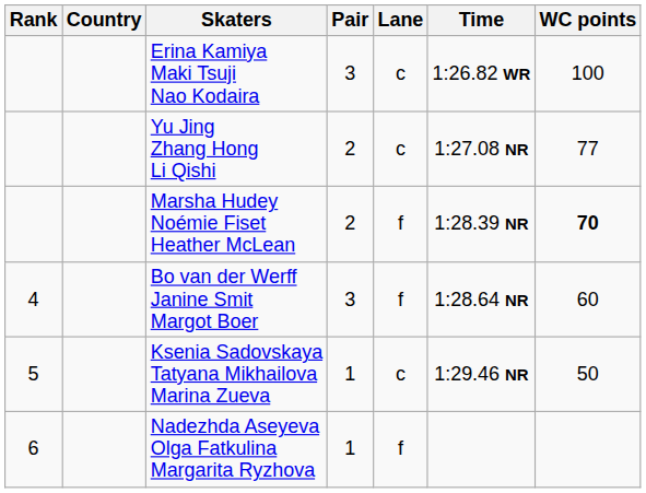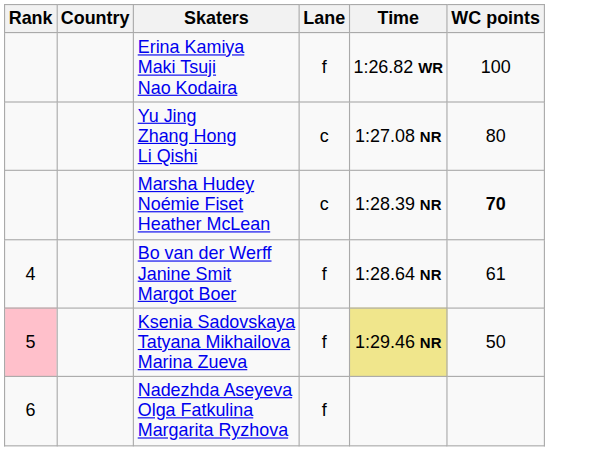- column: Pair | 3 | 2 | 2 | 3 | 1 | 1
Erina Kamiya Maki Tsuji Nao Kodaira | Lane: c -> f
Yu Jing Zhang Hong Li Qishi | WC points: 77 -> 80
Marsha Hudey Noémie Fiset Heather McLean | Lane: f -> c
Bo van der Werff Janine Smit Margot Boer | WC points: 60 -> 61
Ksenia Sadovskaya Tatyana Mikhailova Marina Zueva | Rank: no background -> pink background
Ksenia Sadovskaya Tatyana Mikhailova Marina Zueva | Lane: c -> f
Ksenia Sadovskaya Tatyana Mikhailova Marina Zueva | Time: no background -> khaki background
